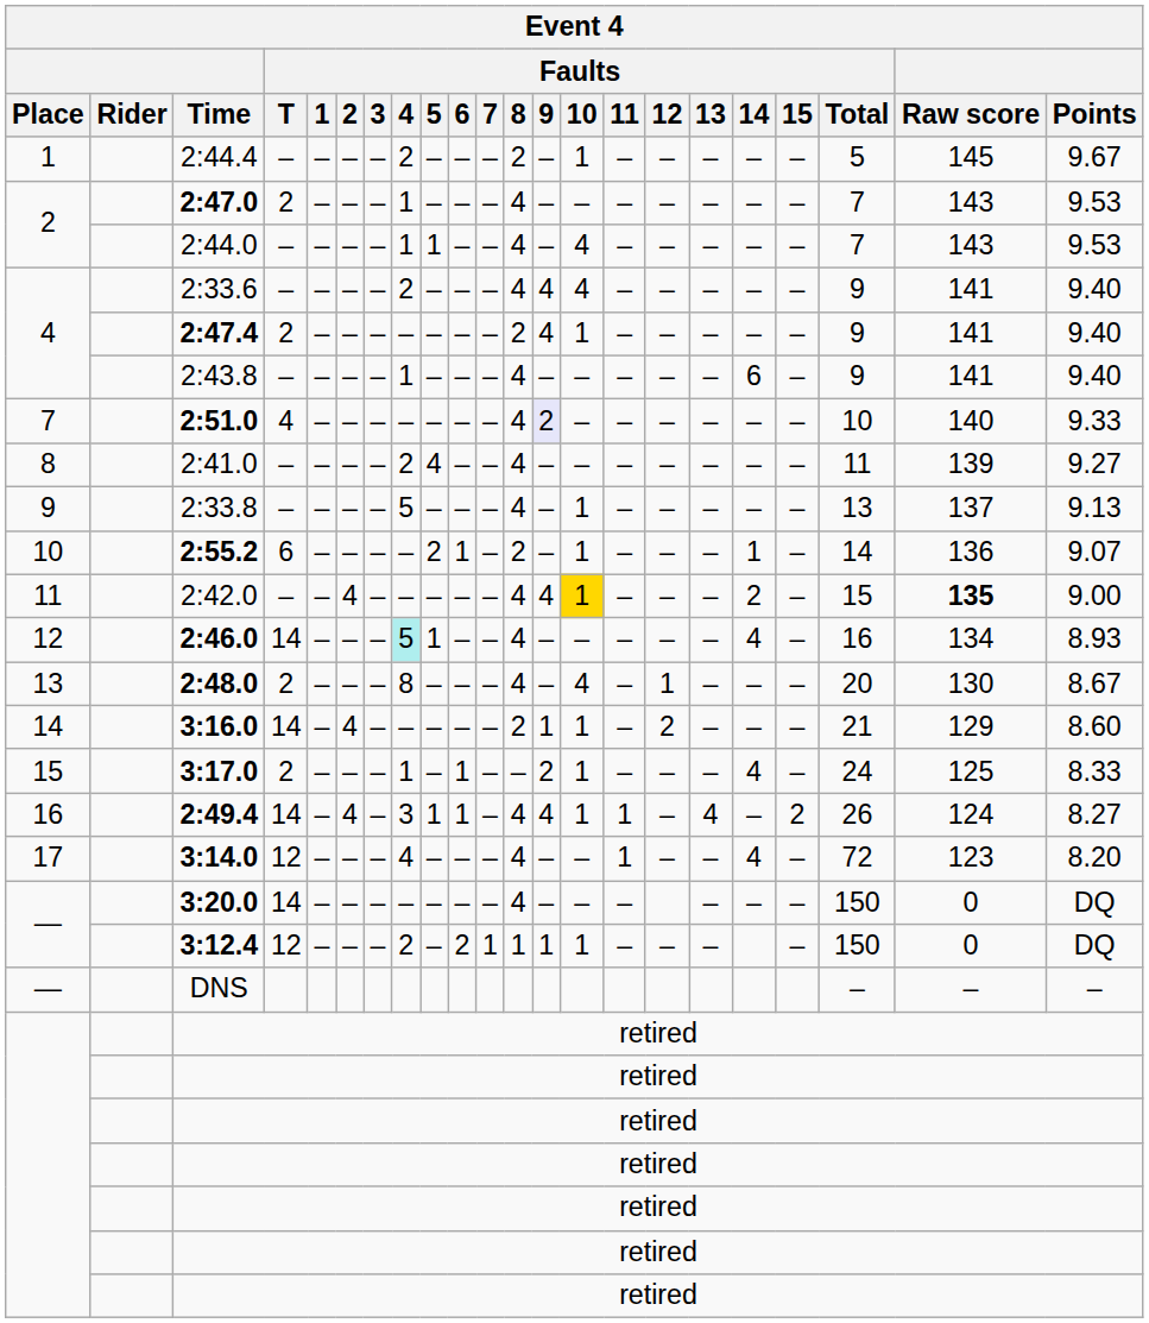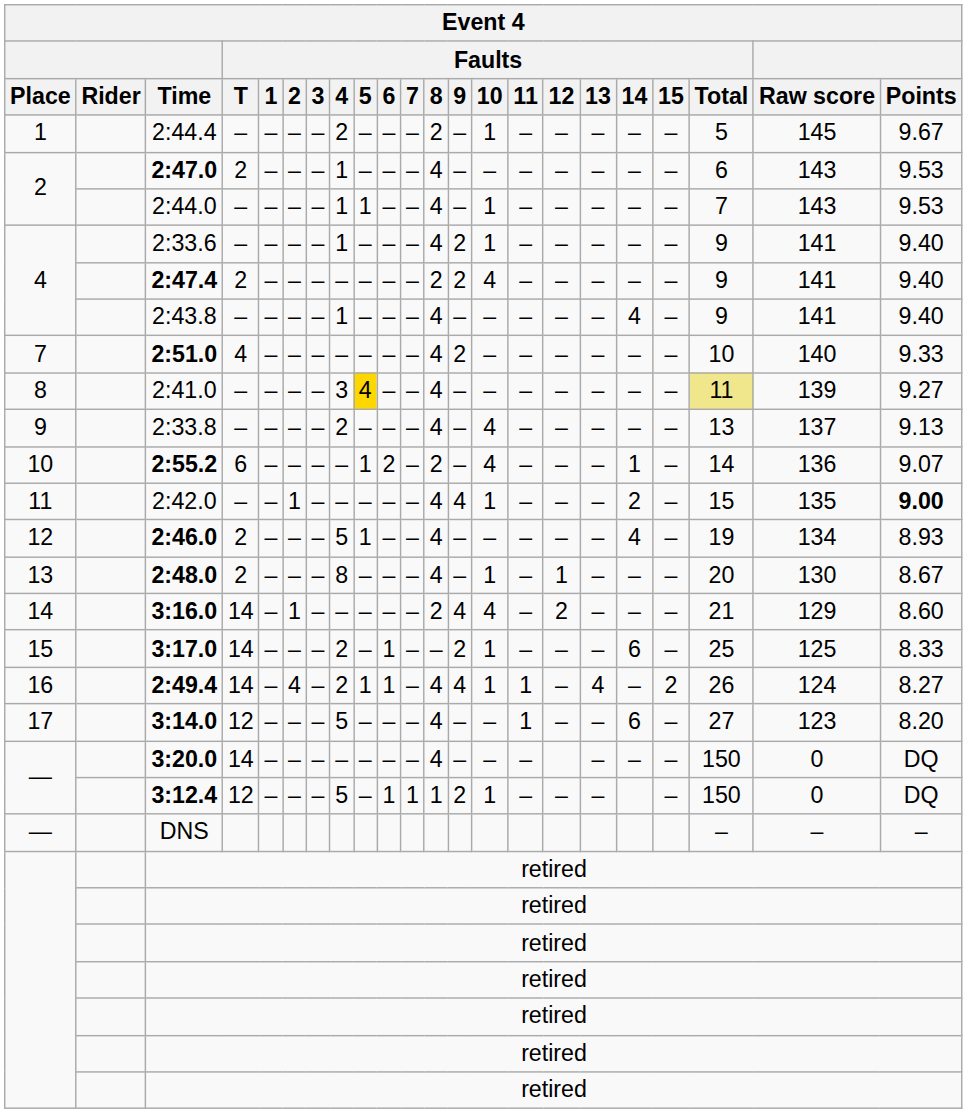2:47.0 | Event 4 / Faults / Total: 7 -> 6
2:44.0 | Event 4 / Faults / 10: 4 -> 1
2:33.6 | Event 4 / Faults / 4: 2 -> 1
2:33.6 | Event 4 / Faults / 9: 4 -> 2
2:33.6 | Event 4 / Faults / 10: 4 -> 1
2:47.4 | Event 4 / Faults / 9: 4 -> 2
2:47.4 | Event 4 / Faults / 10: 1 -> 4
2:43.8 | Event 4 / Faults / 14: 6 -> 4
2:51.0 | Event 4 / Faults / 9: lavender background -> no background
2:41.0 | Event 4 / Faults / 4: 2 -> 3
2:41.0 | Event 4 / Faults / 5: no background -> gold background
2:41.0 | Event 4 / Faults / Total: no background -> khaki background
2:33.8 | Event 4 / Faults / 4: 5 -> 2
2:33.8 | Event 4 / Faults / 10: 1 -> 4
2:55.2 | Event 4 / Faults / 5: 2 -> 1
2:55.2 | Event 4 / Faults / 6: 1 -> 2
2:55.2 | Event 4 / Faults / 10: 1 -> 4
2:42.0 | Event 4 / Faults / 2: 4 -> 1
2:42.0 | Event 4 / Faults / 10: gold background -> no background
2:42.0 | Event 4 / Raw score: bold -> normal
2:42.0 | Event 4 / Points: normal -> bold
2:46.0 | Event 4 / Faults / T: 14 -> 2
2:46.0 | Event 4 / Faults / 4: paleturquoise background -> no background
2:46.0 | Event 4 / Faults / Total: 16 -> 19
2:48.0 | Event 4 / Faults / 10: 4 -> 1
3:16.0 | Event 4 / Faults / 2: 4 -> 1
3:16.0 | Event 4 / Faults / 9: 1 -> 4
3:16.0 | Event 4 / Faults / 10: 1 -> 4
3:17.0 | Event 4 / Faults / T: 2 -> 14
3:17.0 | Event 4 / Faults / 4: 1 -> 2
3:17.0 | Event 4 / Faults / 14: 4 -> 6
3:17.0 | Event 4 / Faults / Total: 24 -> 25
2:49.4 | Event 4 / Faults / 4: 3 -> 2
3:14.0 | Event 4 / Faults / 4: 4 -> 5
3:14.0 | Event 4 / Faults / 14: 4 -> 6
3:14.0 | Event 4 / Faults / Total: 72 -> 27
3:12.4 | Event 4 / Faults / 4: 2 -> 5
3:12.4 | Event 4 / Faults / 6: 2 -> 1
3:12.4 | Event 4 / Faults / 9: 1 -> 2
